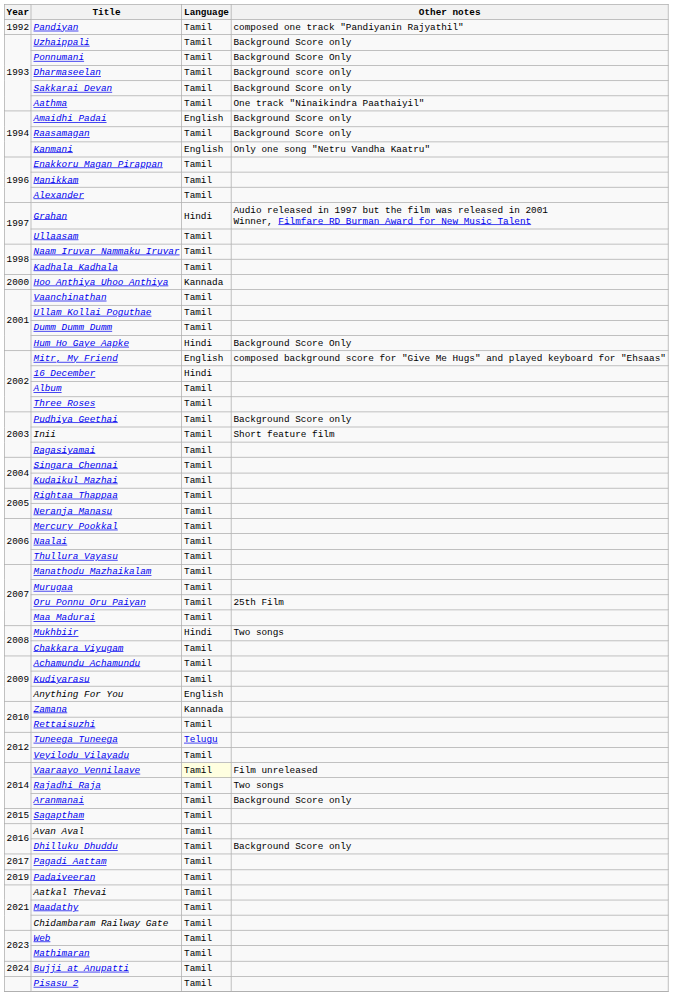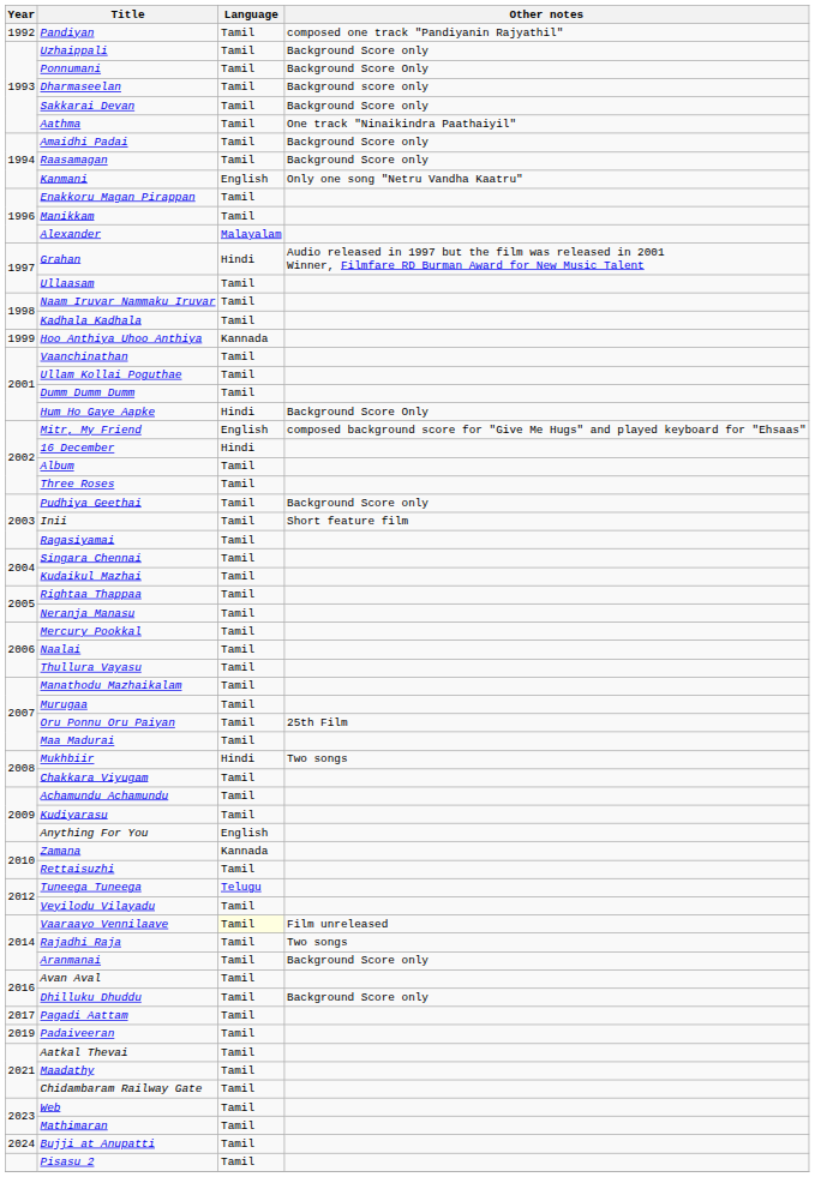Amaidhi Padai | Language: English -> Tamil
Alexander | Language: Tamil -> Malayalam
Hoo Anthiya Uhoo Anthiya | Year: 2000 -> 1999
- row: 2015 | Sagaptham | Tamil
